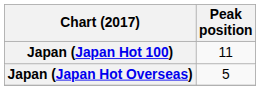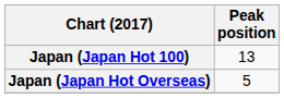Japan (Japan Hot 100) | Peak position: 11 -> 13
